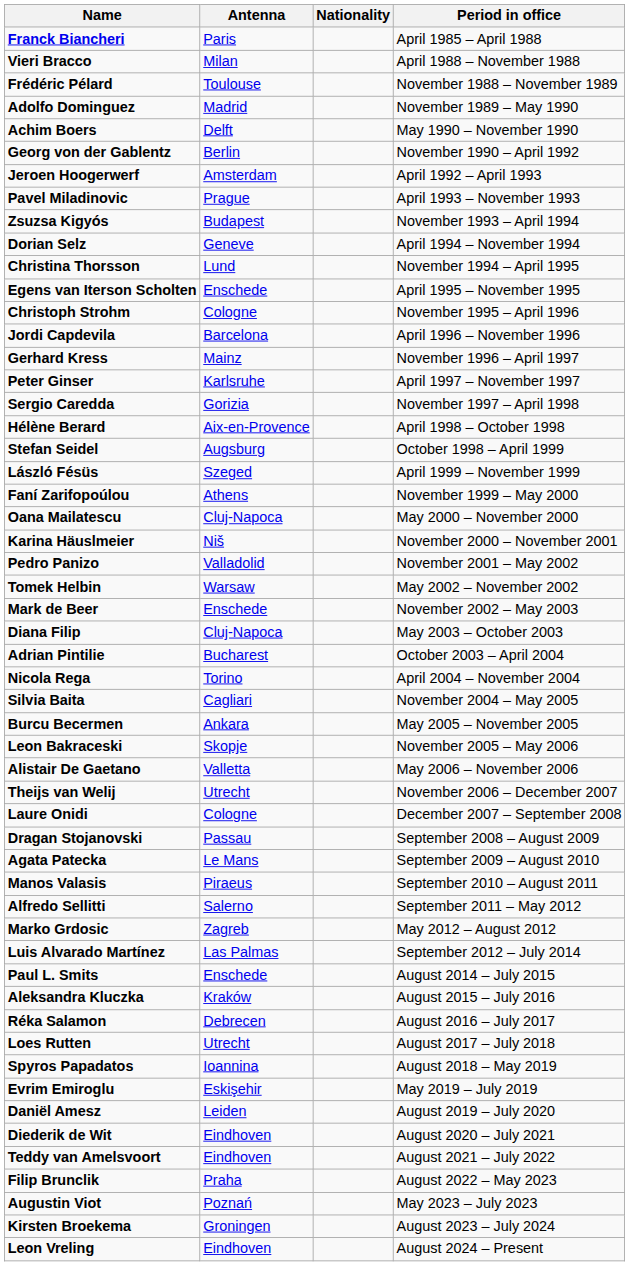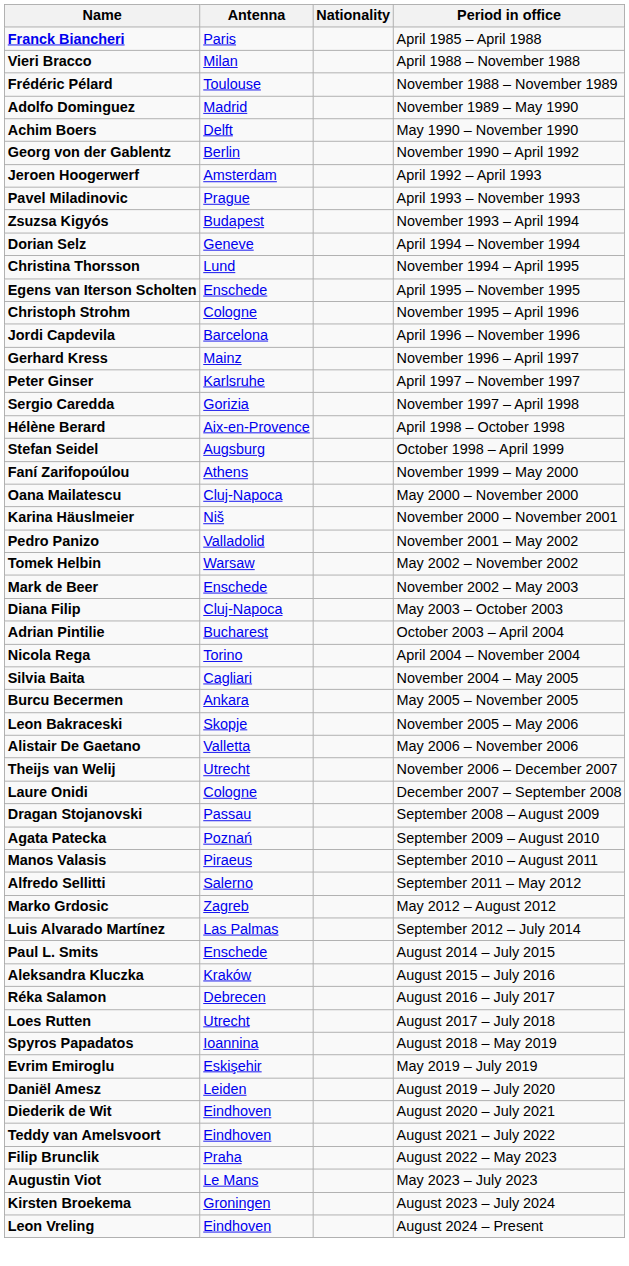- row: László Fésüs | Szeged | April 1999 – November 1999
Agata Patecka | Antenna: Le Mans -> Poznań
Augustin Viot | Antenna: Poznań -> Le Mans
